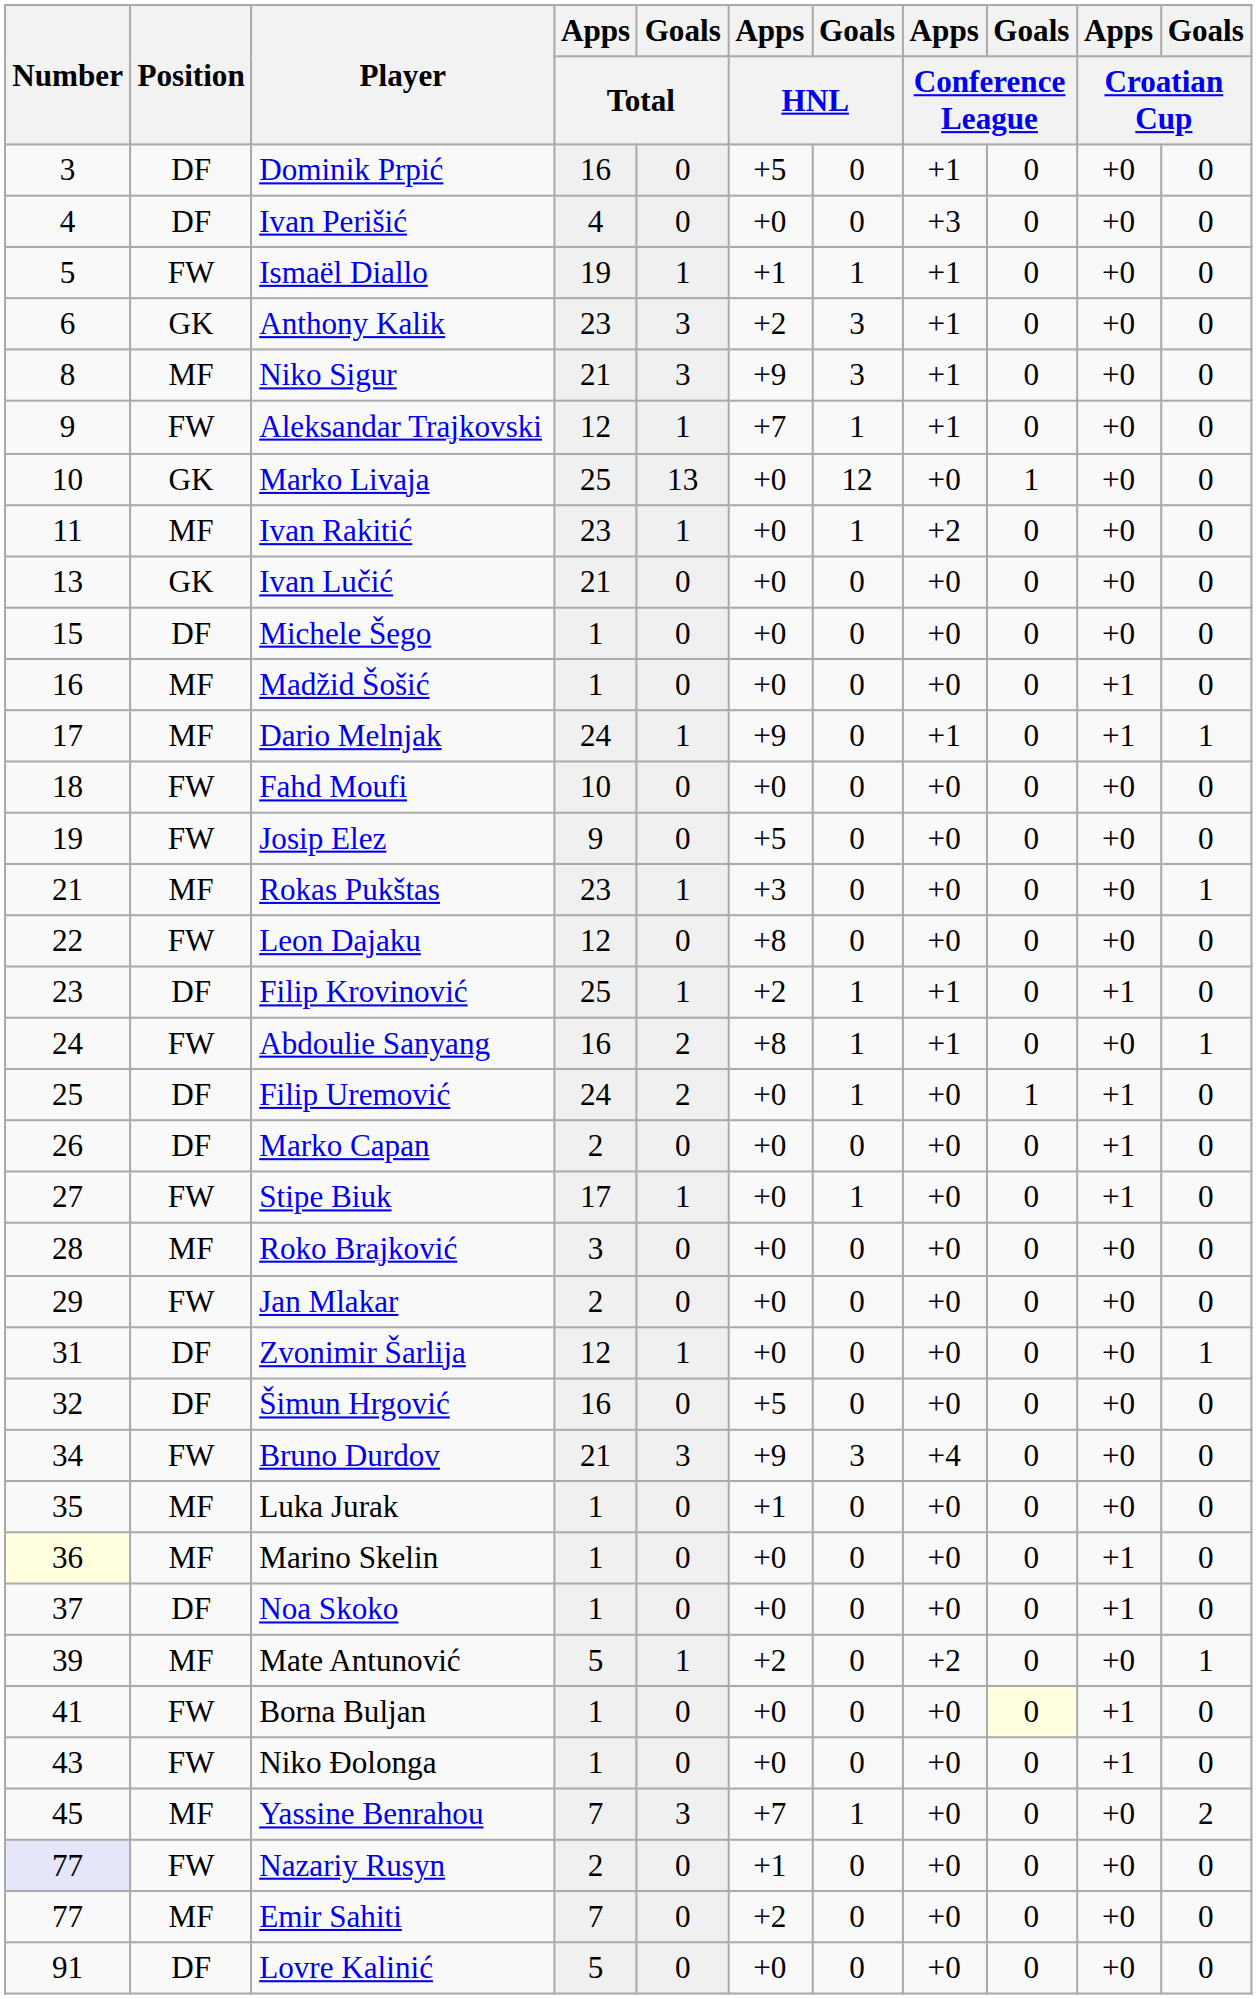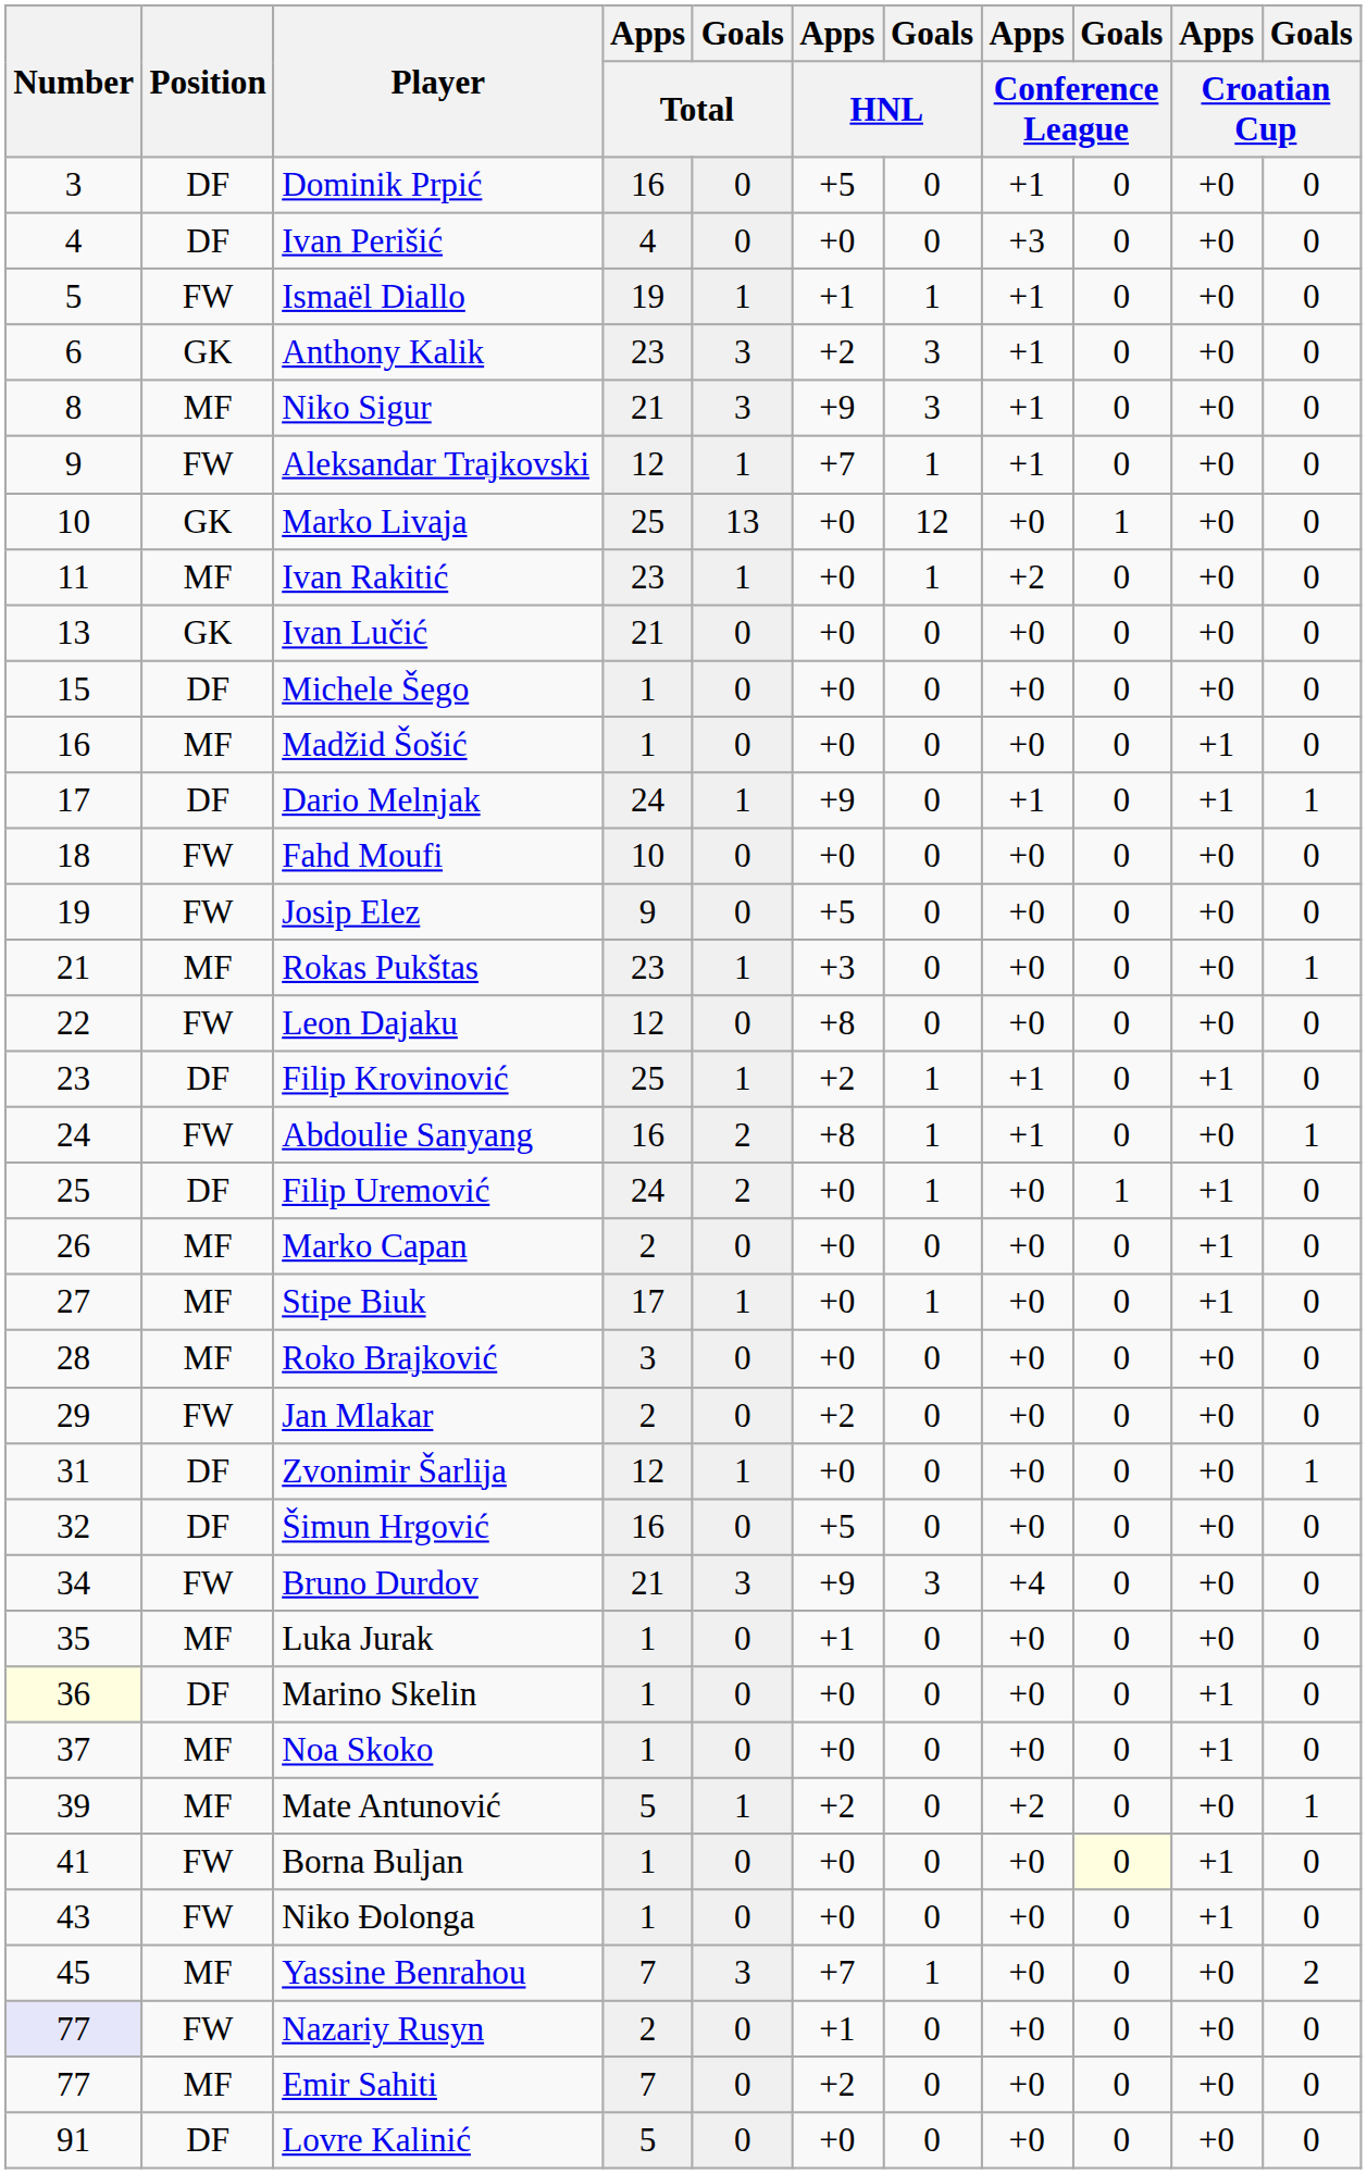Dario Melnjak | Position: MF -> DF
Marko Capan | Position: DF -> MF
Stipe Biuk | Position: FW -> MF
Jan Mlakar | Apps / HNL: +0 -> +2
Marino Skelin | Position: MF -> DF
Noa Skoko | Position: DF -> MF
